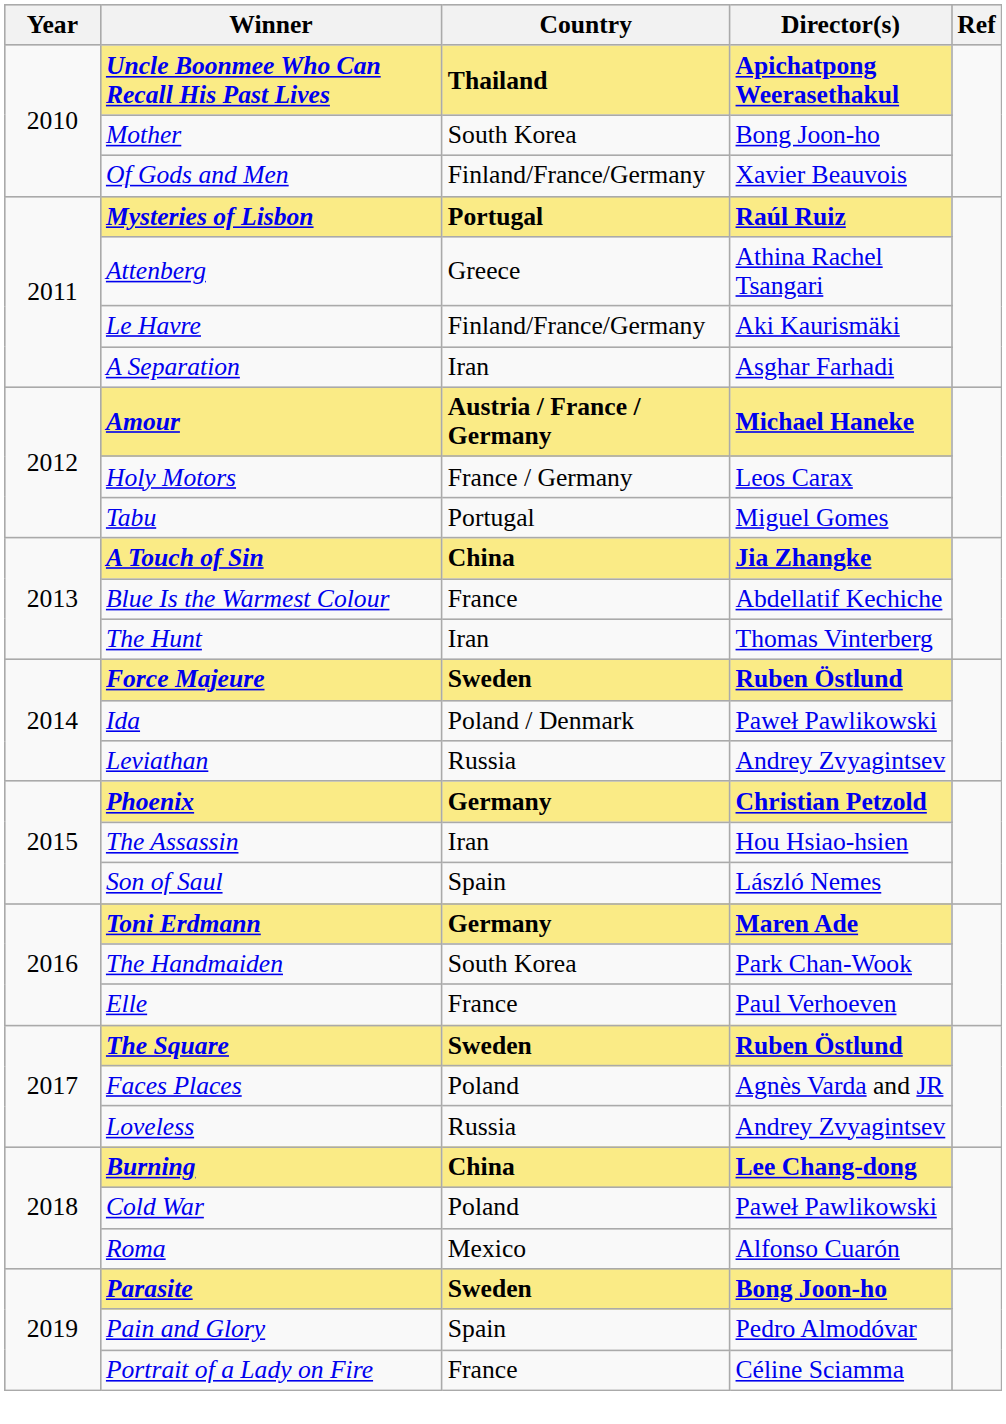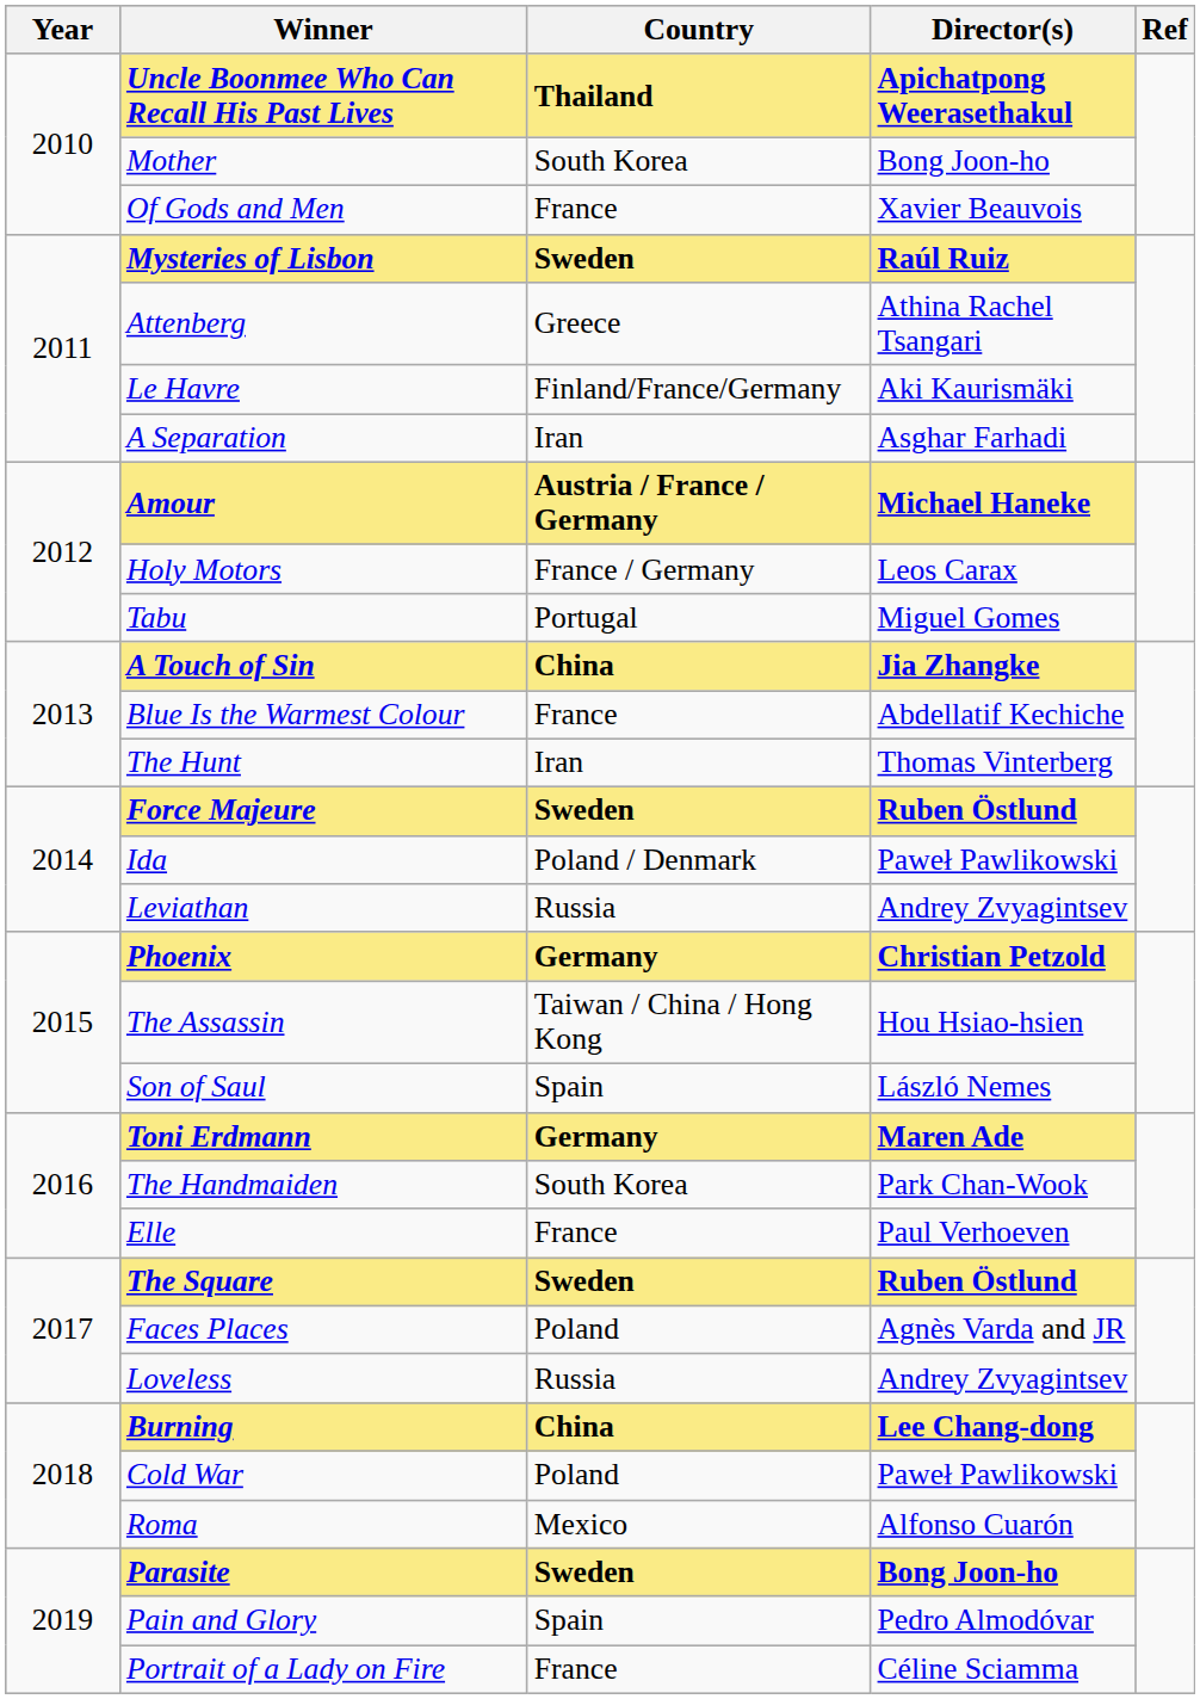Of Gods and Men | Country: Finland/France/Germany -> France
Mysteries of Lisbon | Country: Portugal -> Sweden
The Assassin | Country: Iran -> Taiwan / China / Hong Kong
